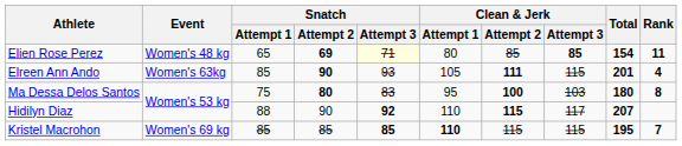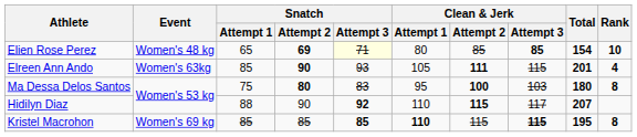Elien Rose Perez | Rank: 11 -> 10
Kristel Macrohon | Clean & Jerk / Attempt 3: normal -> bold
Kristel Macrohon | Rank: 7 -> 8
